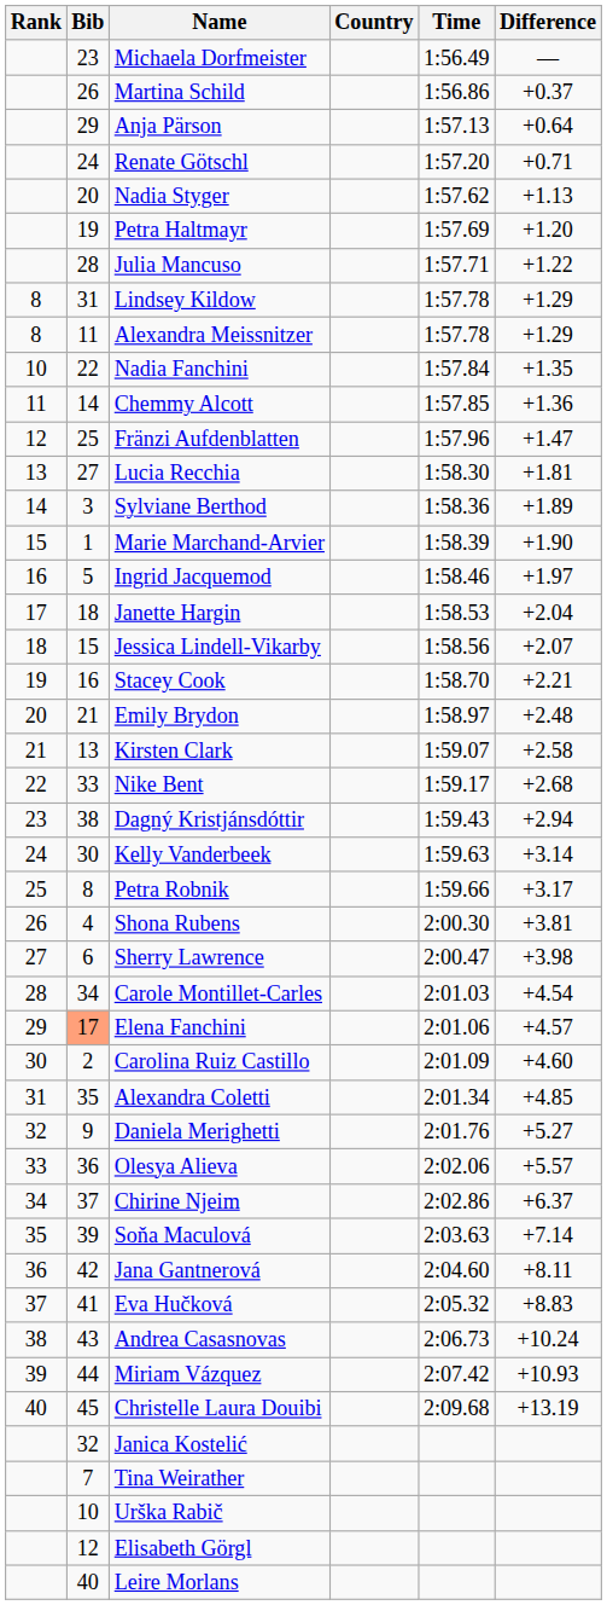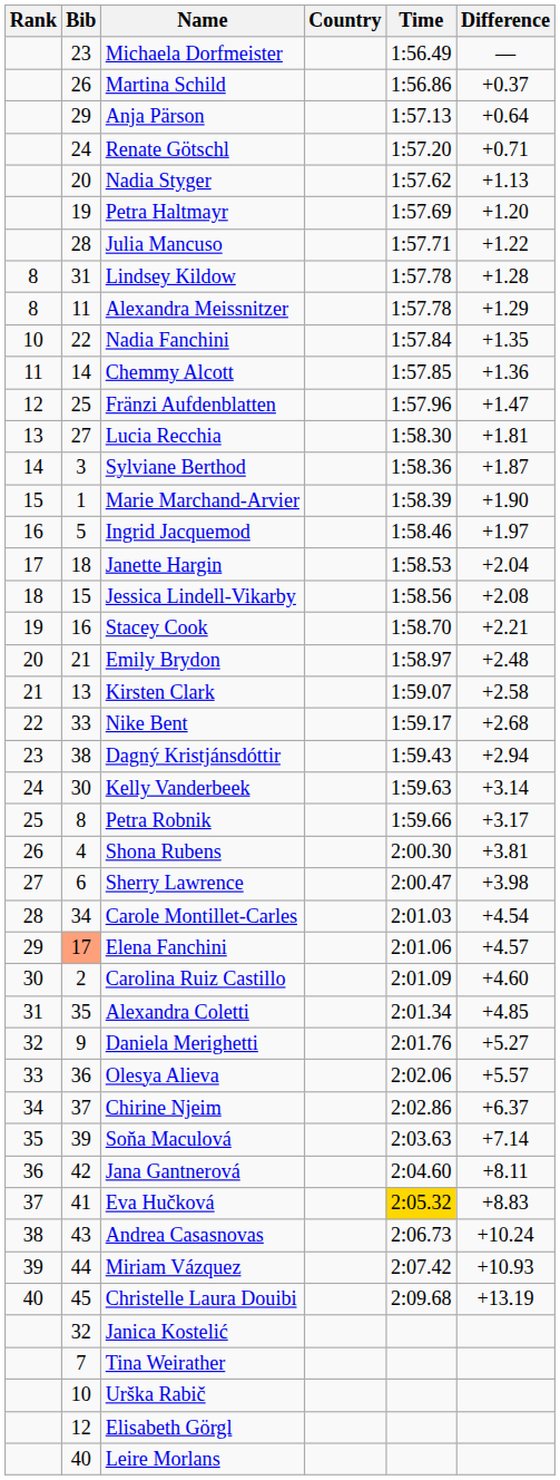Lindsey Kildow | Difference: +1.29 -> +1.28
Sylviane Berthod | Difference: +1.89 -> +1.87
Jessica Lindell-Vikarby | Difference: +2.07 -> +2.08
Eva Hučková | Time: no background -> gold background
